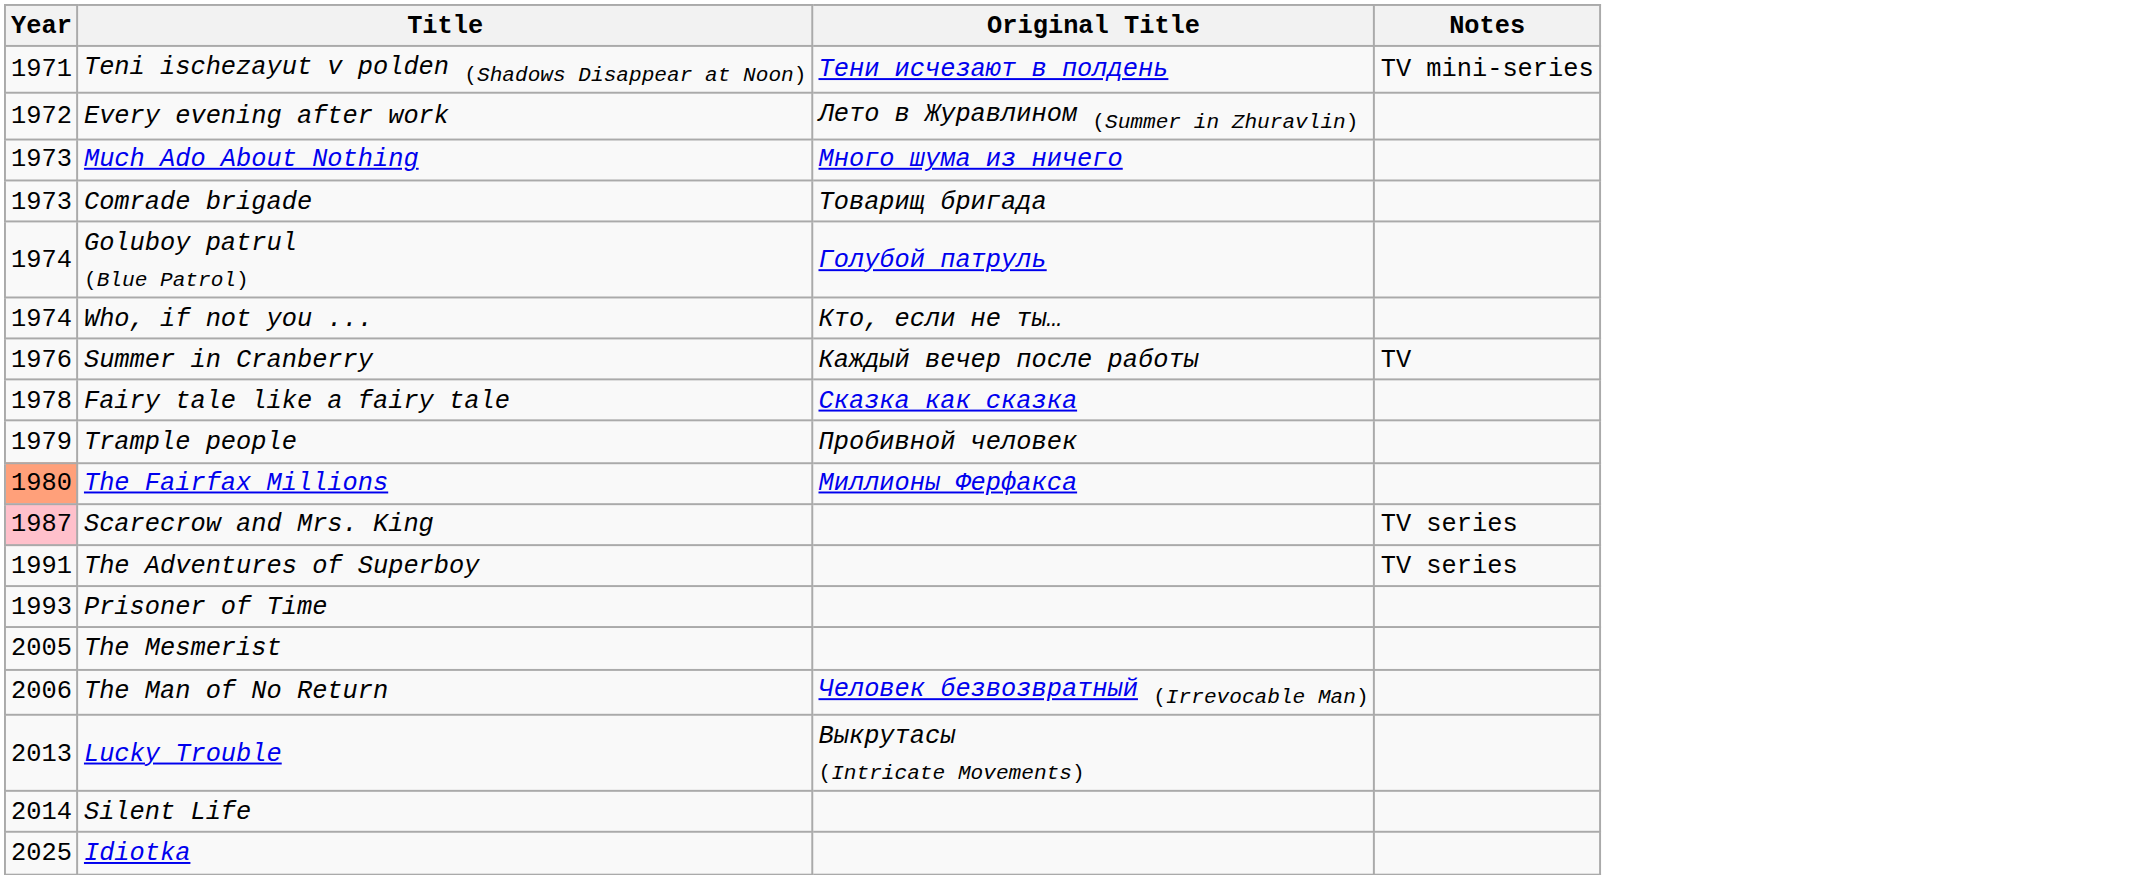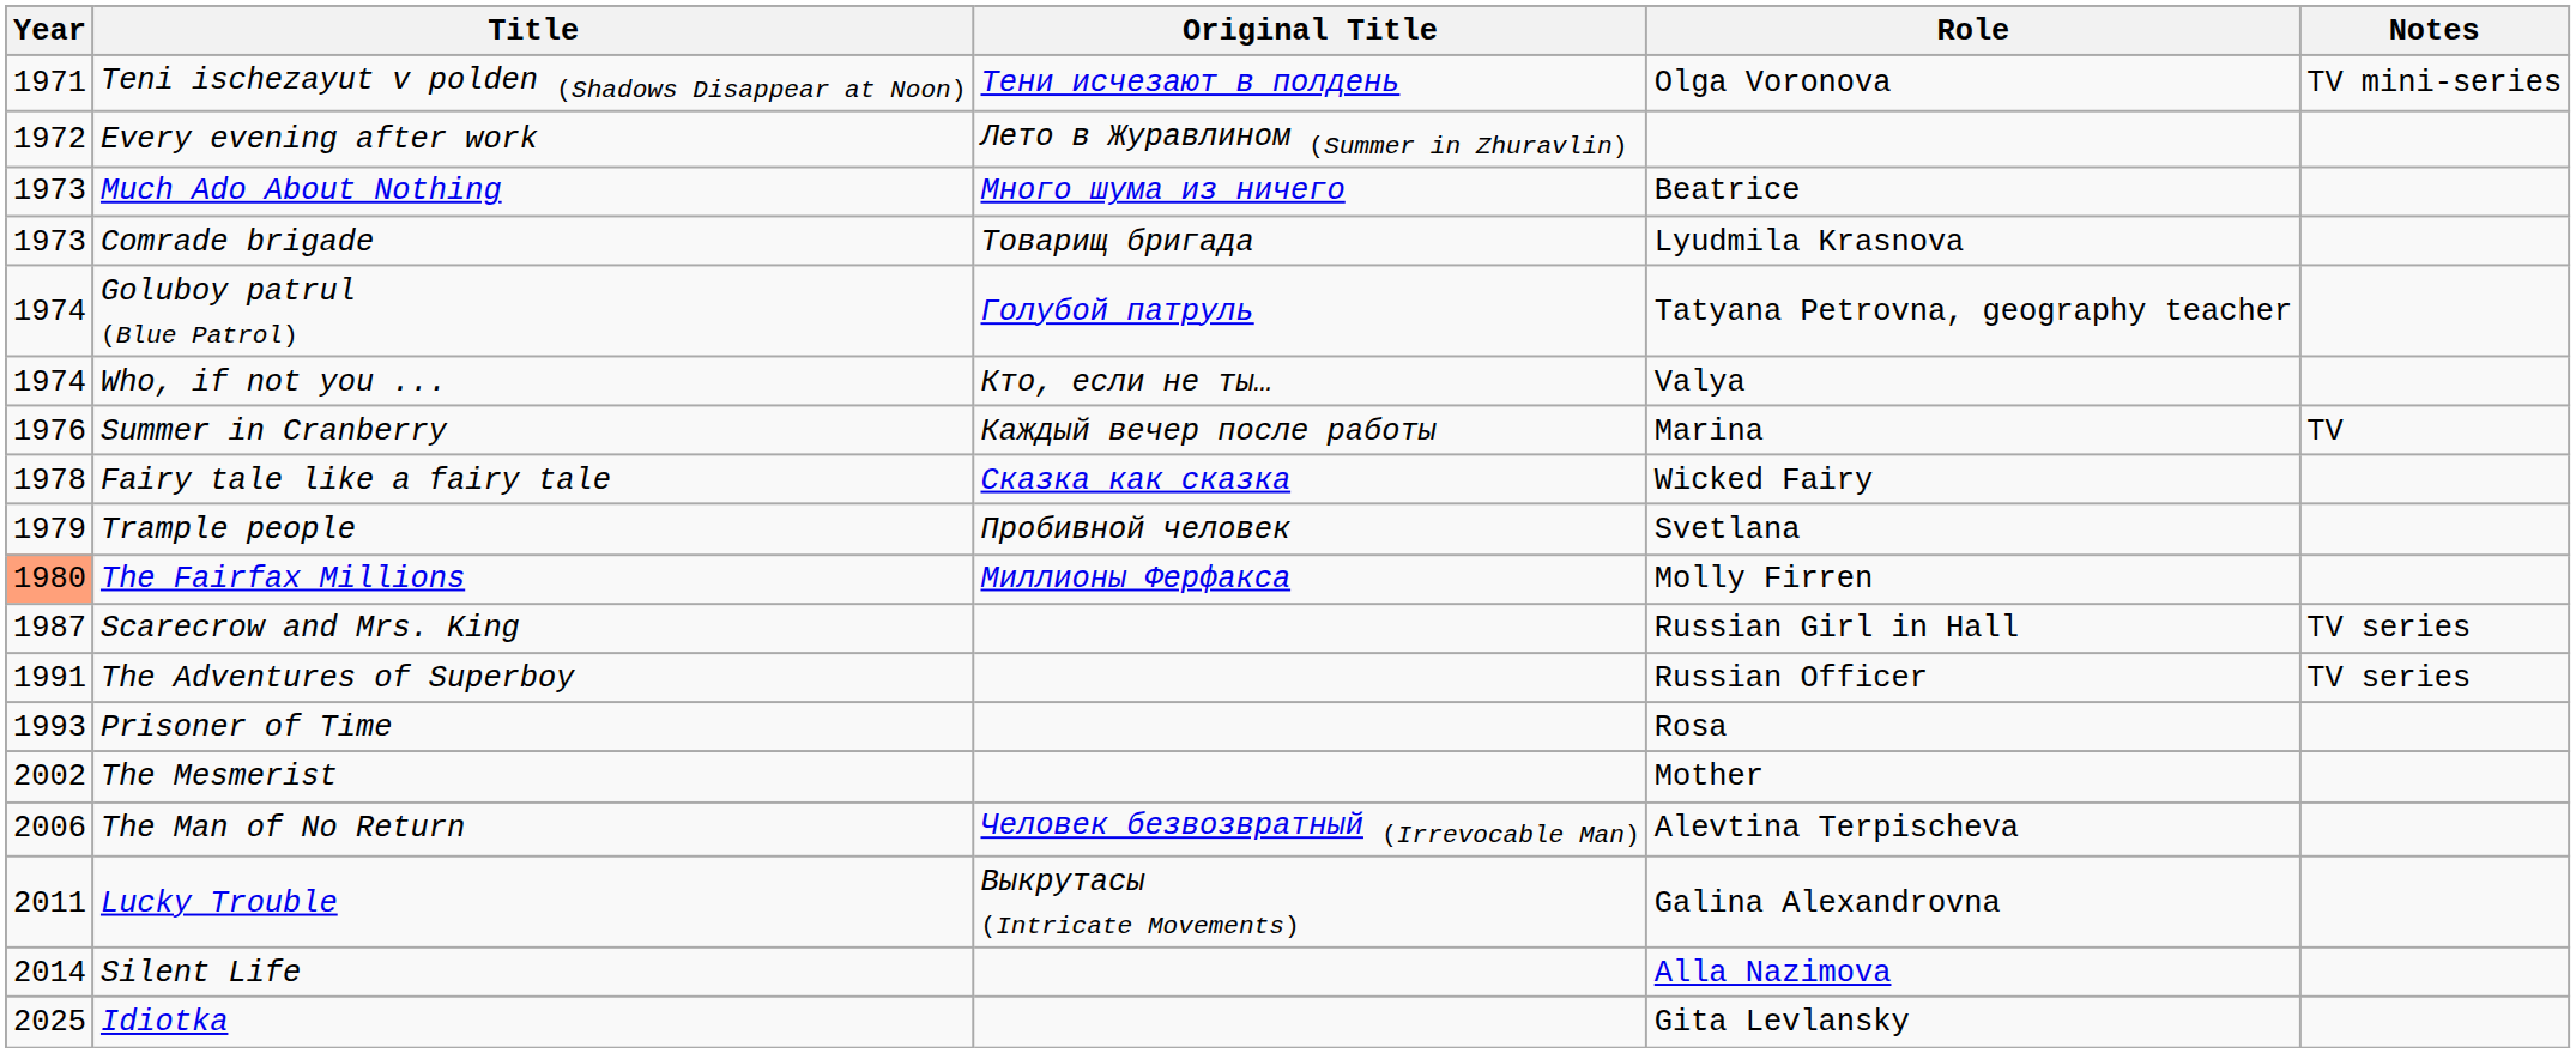+ column: Role | Olga Voronova | Beatrice | Lyudmila Krasnova | Tatyana Petrovna, geography teacher | Valya | Marina | Wicked Fairy | Svetlana | Molly Firren | Russian Girl in Hall | Russian Officer | Rosa | Mother | Alevtina Terpischeva | Galina Alexandrovna | Alla Nazimova | Gita Levlansky
Scarecrow and Mrs. King | Year: pink background -> no background
The Mesmerist | Year: 2005 -> 2002
Lucky Trouble | Year: 2013 -> 2011
